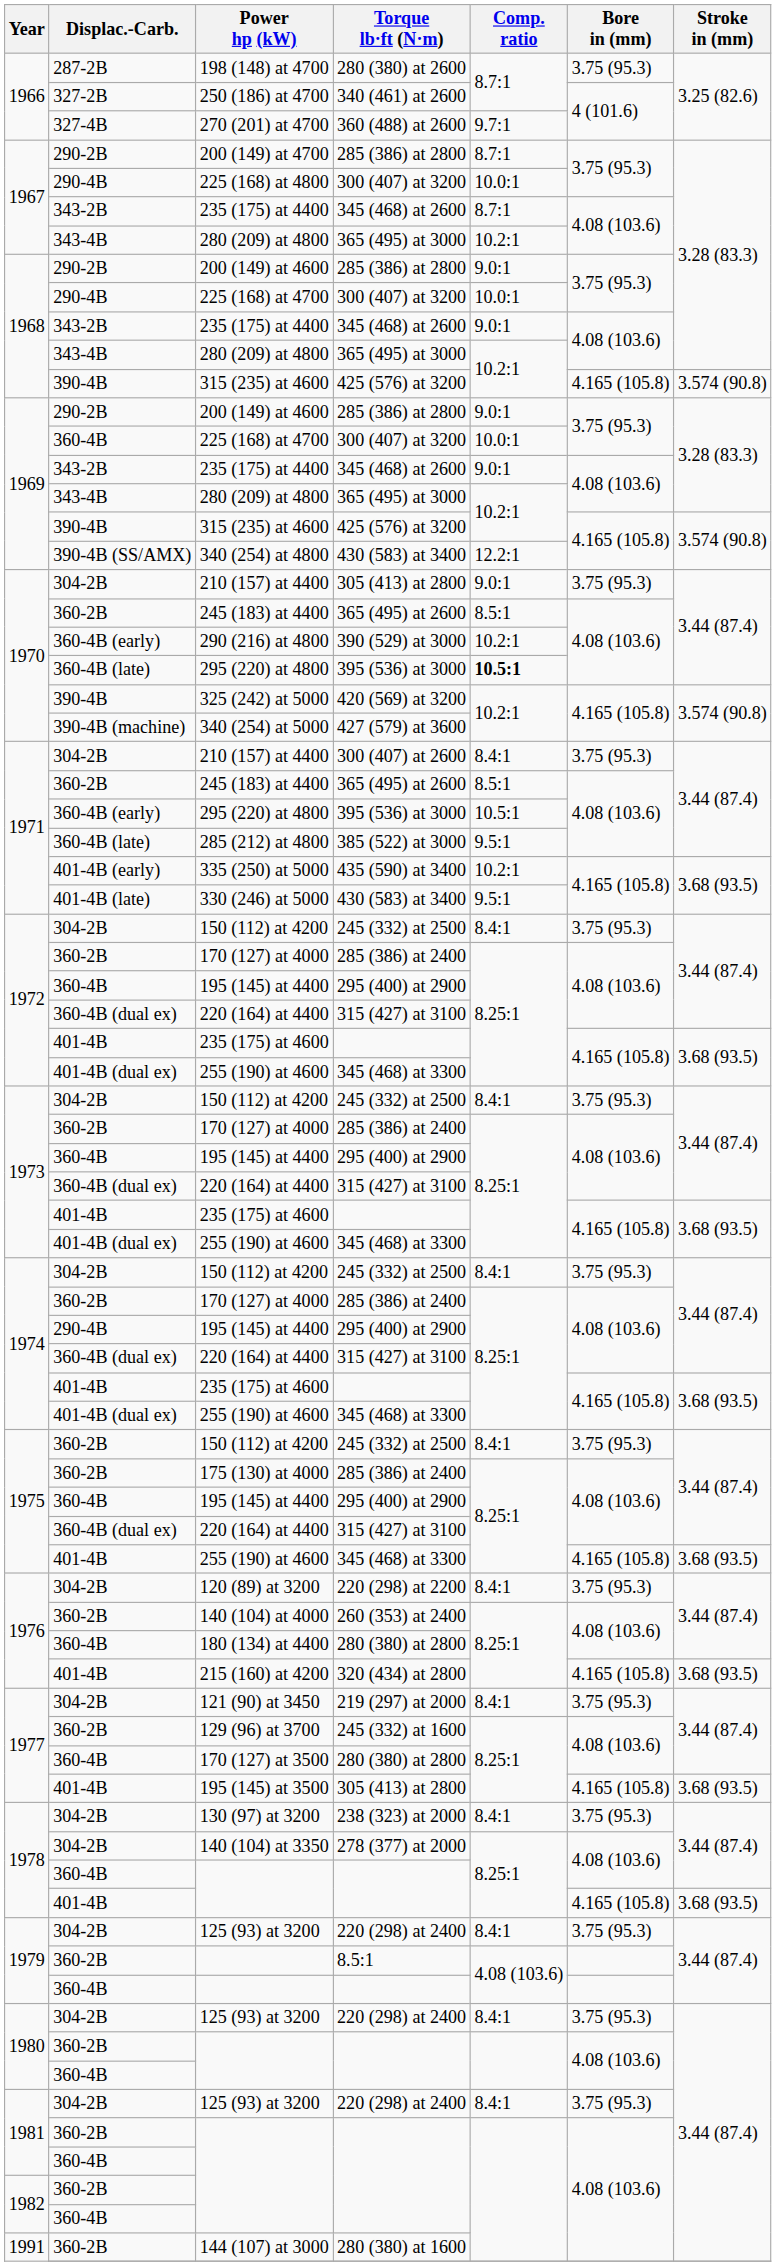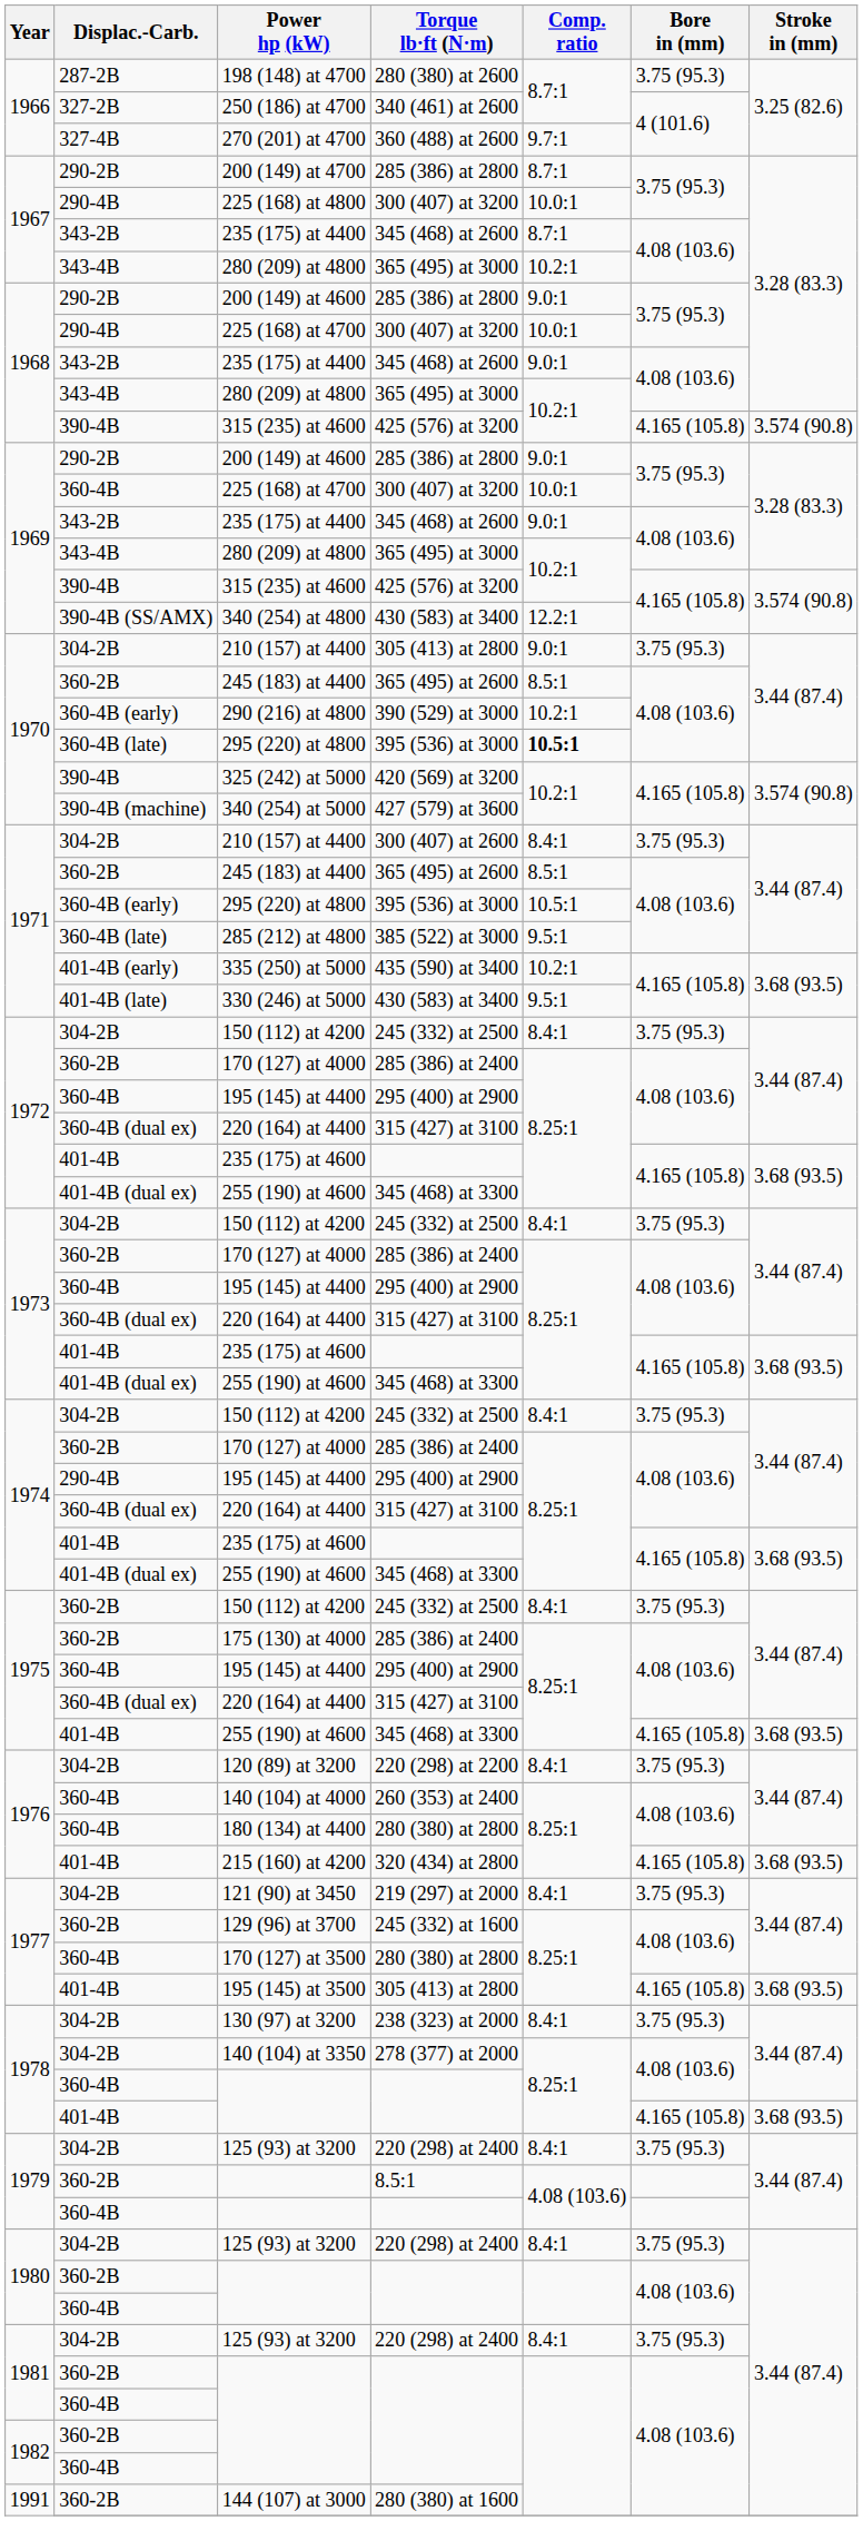140 (104) at 4000 | Displac.-Carb.: 360-2B -> 360-4B
